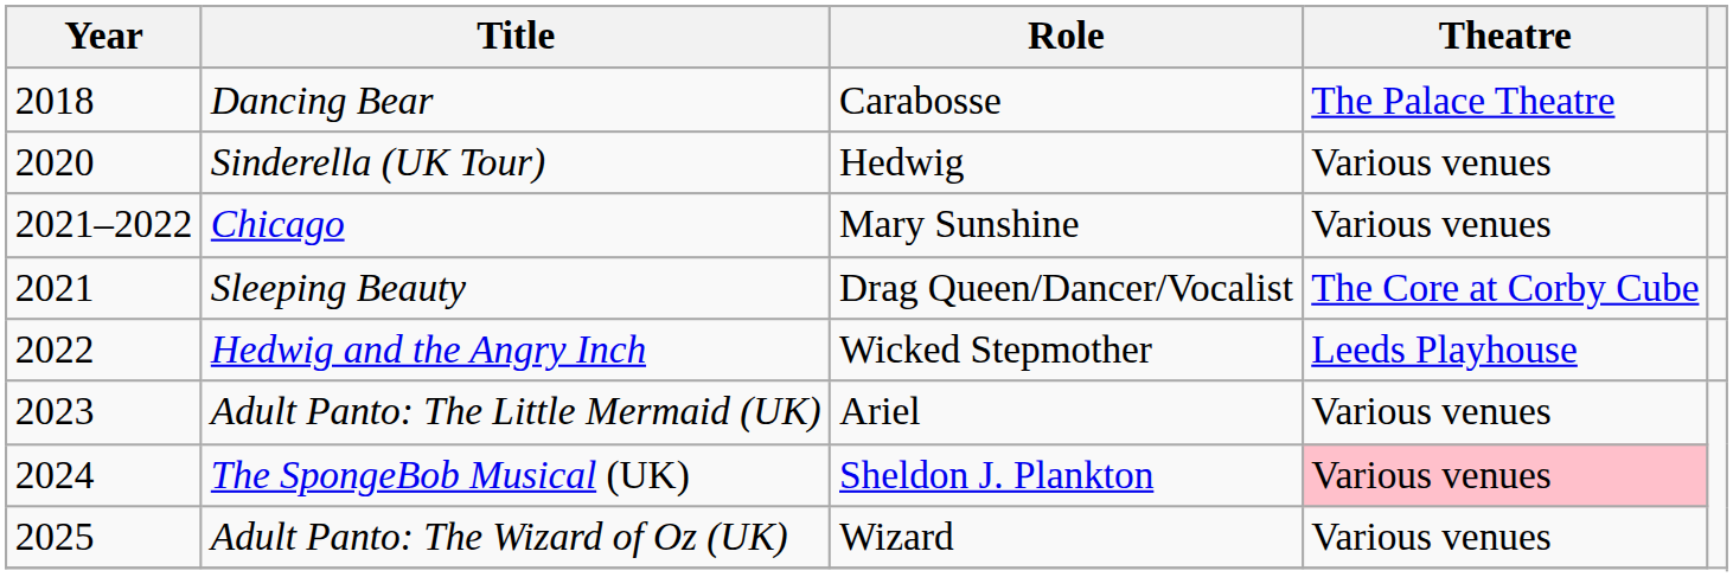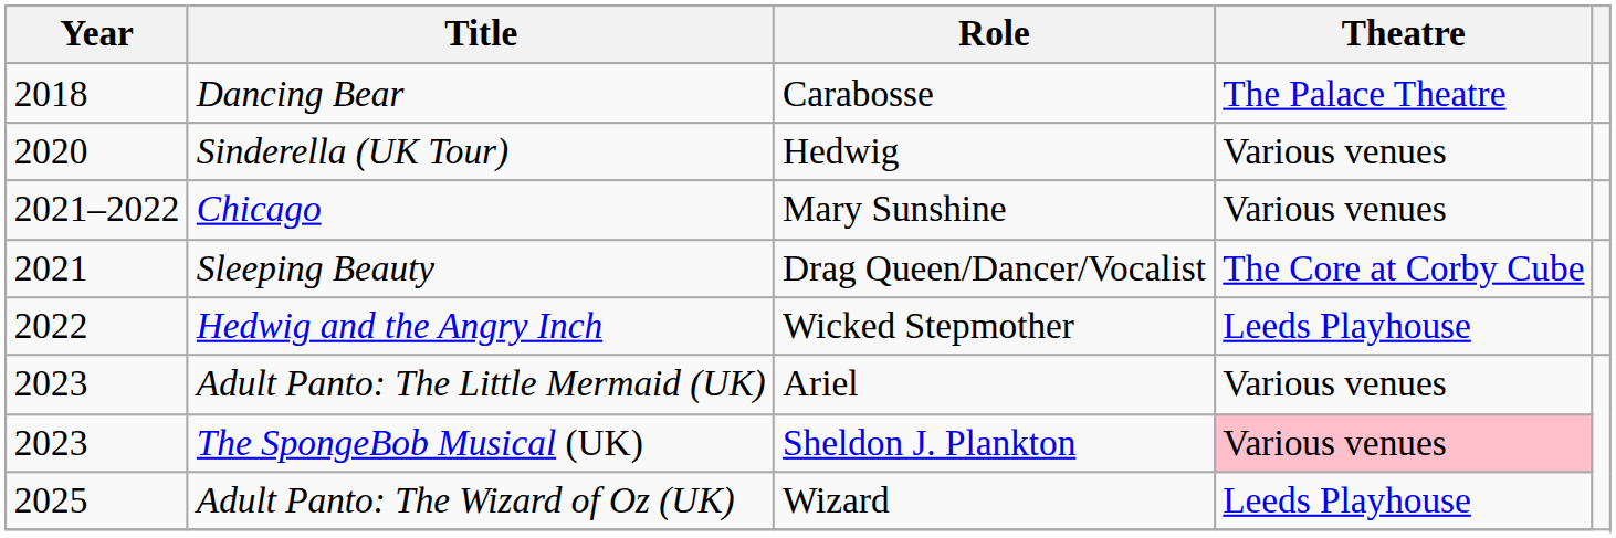The SpongeBob Musical (UK) | Year: 2024 -> 2023
Adult Panto: The Wizard of Oz (UK) | Theatre: Various venues -> Leeds Playhouse
